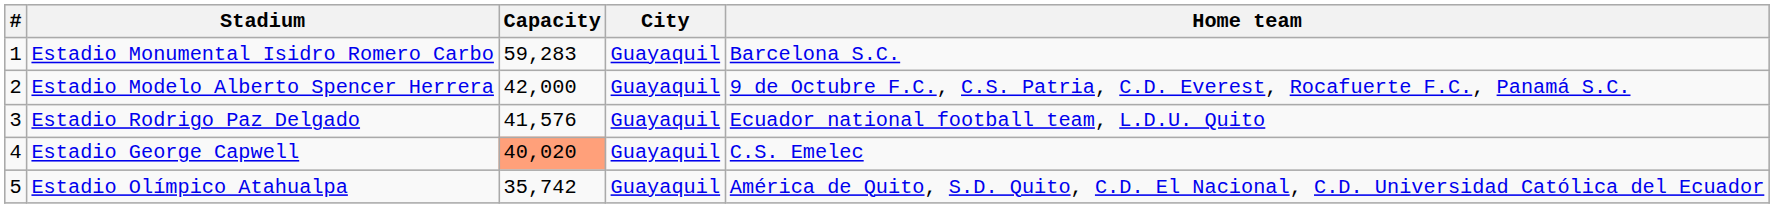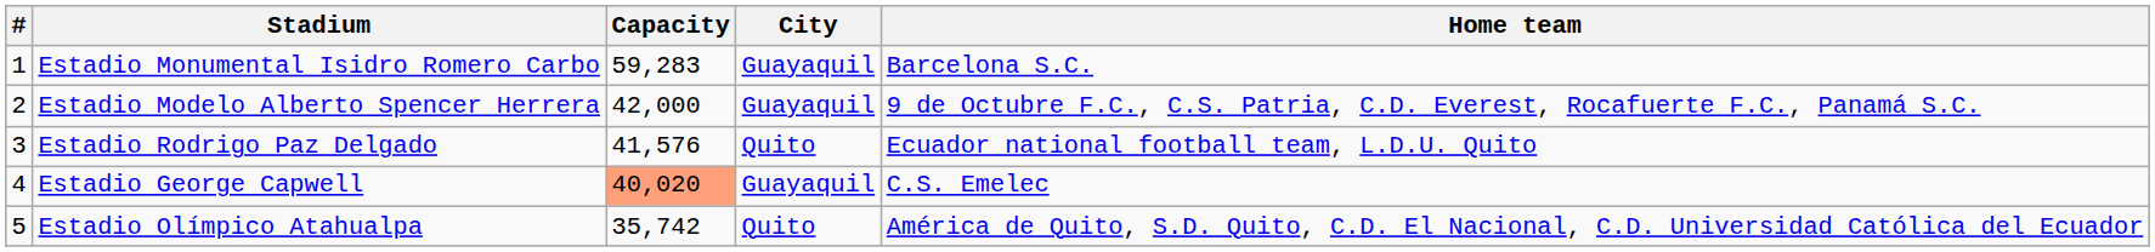Estadio Rodrigo Paz Delgado | City: Guayaquil -> Quito
Estadio Olímpico Atahualpa | City: Guayaquil -> Quito
